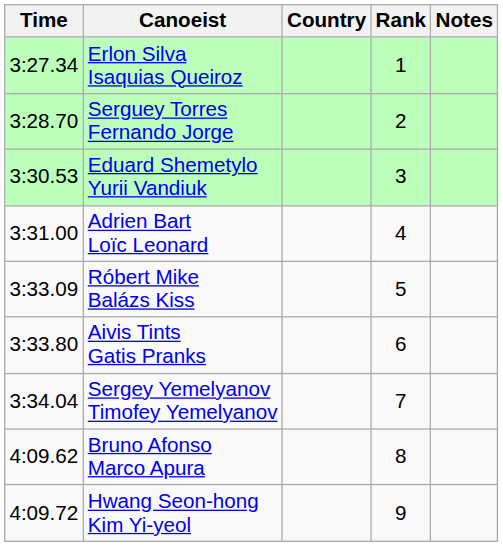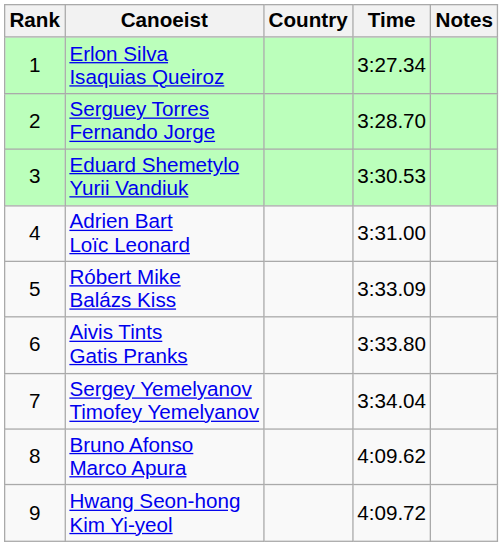columns swapped: Rank <-> Time
